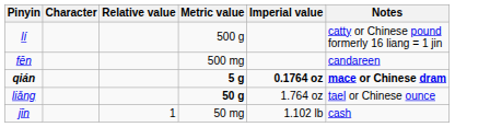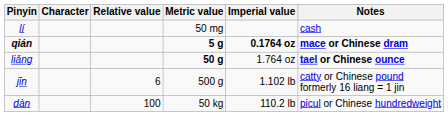lí | Metric value: 500 g -> 50 mg
lí | Notes: catty or Chinese pound formerly 16 liang = 1 jin -> cash
- row: fēn | 500 mg | candareen
liǎng | Notes: normal -> bold
jīn | Relative value: 1 -> 6
jīn | Metric value: 50 mg -> 500 g
jīn | Notes: cash -> catty or Chinese pound formerly 16 liang = 1 jin
+ row: dàn | 100 | 50 kg | 110.2 lb | picul or Chinese hundredweight
